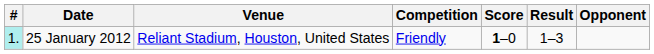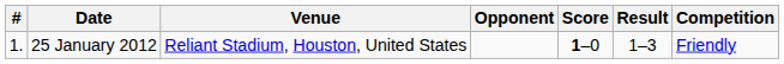columns swapped: Opponent <-> Competition
25 January 2012 | #: paleturquoise background -> no background
